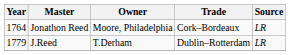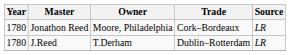Jonathon Reed | Year: 1764 -> 1780
J.Reed | Year: 1779 -> 1780
